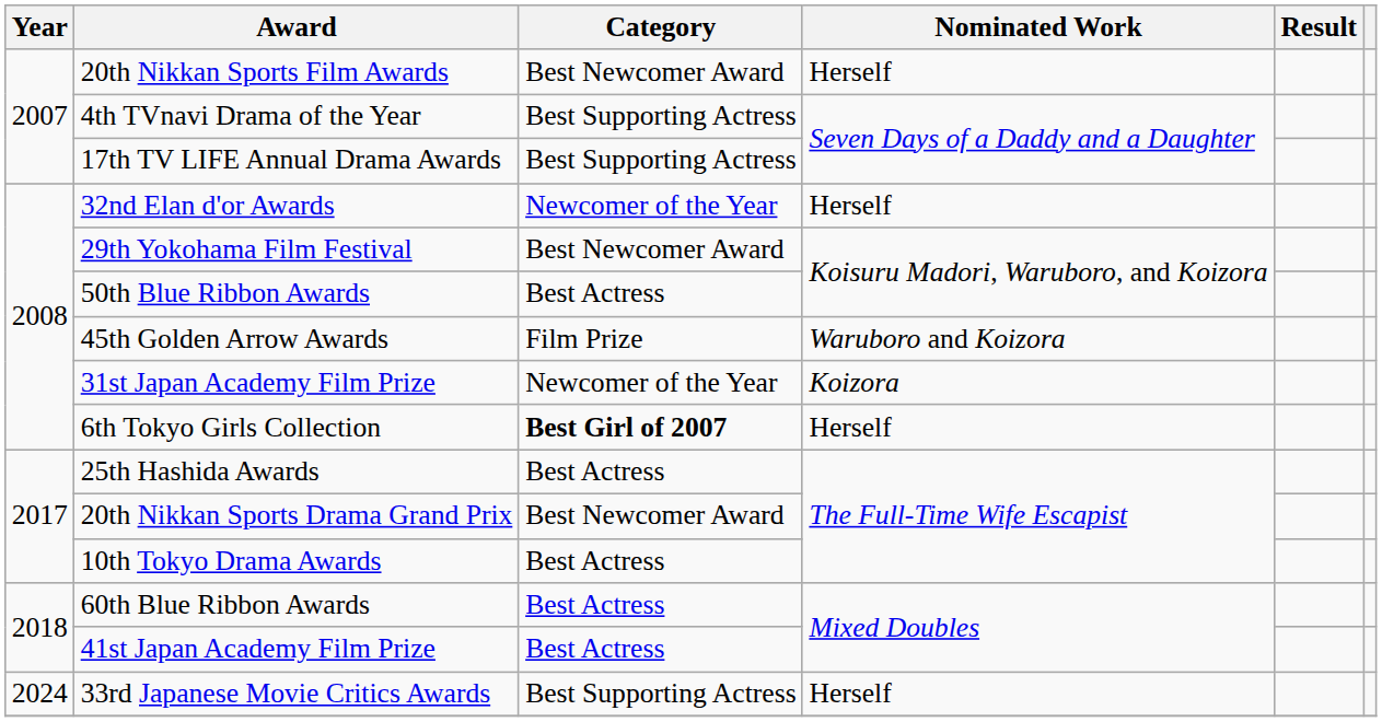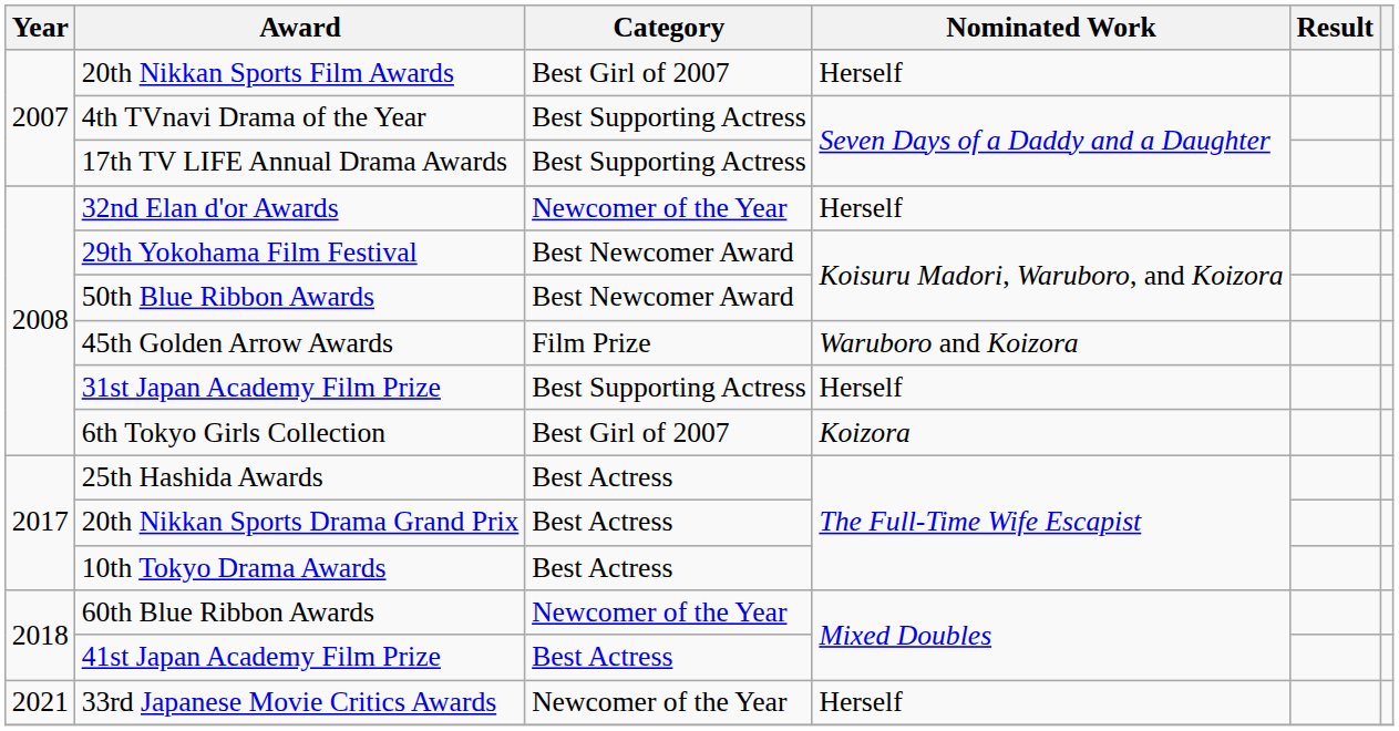20th Nikkan Sports Film Awards | Category: Best Newcomer Award -> Best Girl of 2007
50th Blue Ribbon Awards | Category: Best Actress -> Best Newcomer Award
31st Japan Academy Film Prize | Category: Newcomer of the Year -> Best Supporting Actress
31st Japan Academy Film Prize | Nominated Work: Koizora -> Herself
6th Tokyo Girls Collection | Category: bold -> normal
6th Tokyo Girls Collection | Nominated Work: Herself -> Koizora
20th Nikkan Sports Drama Grand Prix | Category: Best Newcomer Award -> Best Actress
60th Blue Ribbon Awards | Category: Best Actress -> Newcomer of the Year
33rd Japanese Movie Critics Awards | Year: 2024 -> 2021
33rd Japanese Movie Critics Awards | Category: Best Supporting Actress -> Newcomer of the Year
